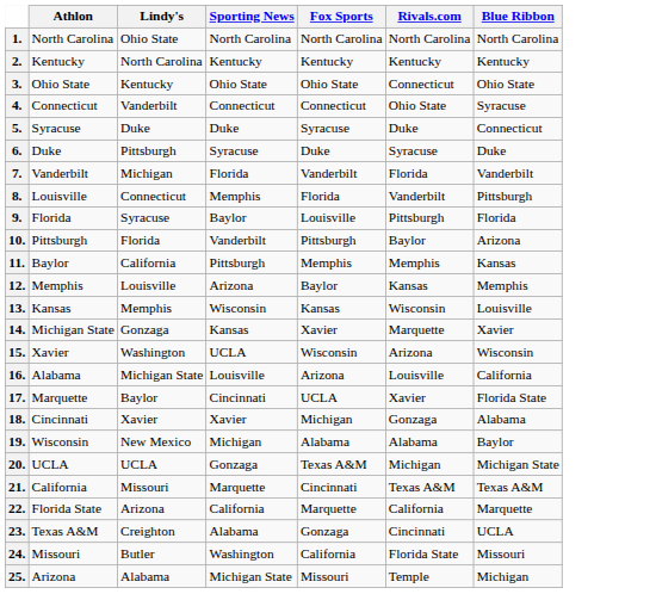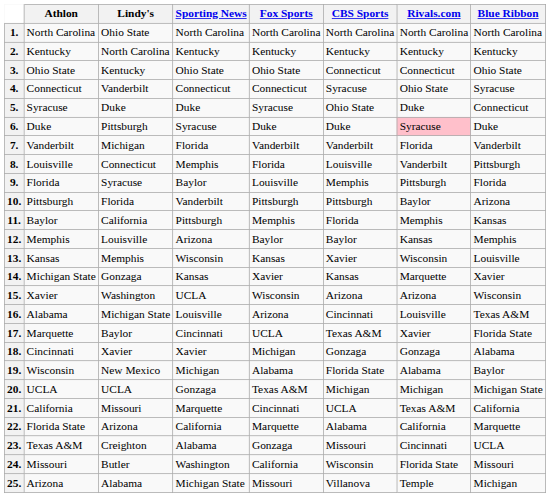+ column: CBS Sports | North Carolina | Kentucky | Connecticut | Syracuse | Ohio State | Duke | Vanderbilt | Louisville | Memphis | Pittsburgh | Florida | Baylor | Xavier | Kansas | Arizona | Cincinnati | Texas A&M | Gonzaga | Florida State | Michigan | UCLA | Alabama | Missouri | Wisconsin | Villanova
6. | Rivals.com: no background -> pink background
16. | Blue Ribbon: California -> Texas A&M
21. | Blue Ribbon: Texas A&M -> California
